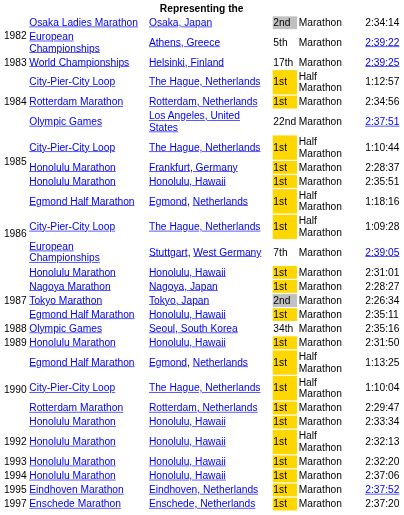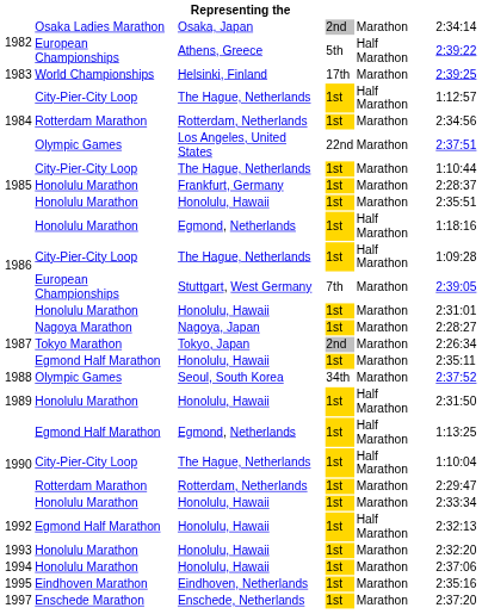Athens, Greece | column 5: Marathon -> Half Marathon
1985 / The Hague, Netherlands | column 5: Half Marathon -> Marathon
1986 / Egmond, Netherlands | column 2: Egmond Half Marathon -> Honolulu Marathon
Seoul, South Korea | column 6: 2:35:16 -> 2:37:52
1989 / Honolulu, Hawaii | column 5: Marathon -> Half Marathon
1992 / Honolulu, Hawaii | column 2: Honolulu Marathon -> Egmond Half Marathon
Eindhoven, Netherlands | column 6: 2:37:52 -> 2:35:16
